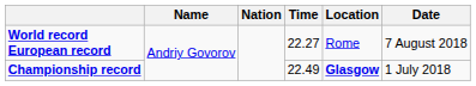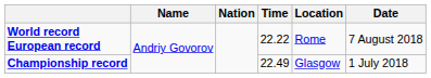World record European record | Time: 22.27 -> 22.22
Championship record | Location: bold -> normal
